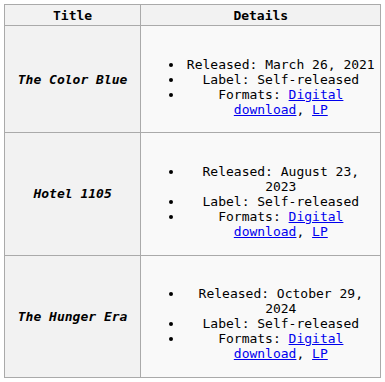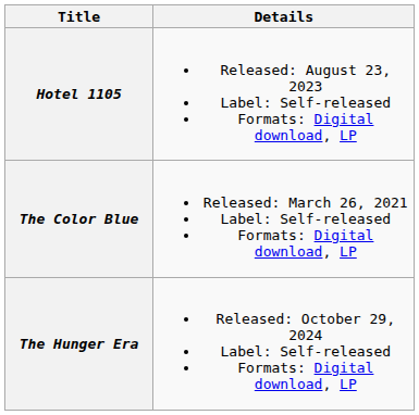rows swapped: The Color Blue <-> Hotel 1105
